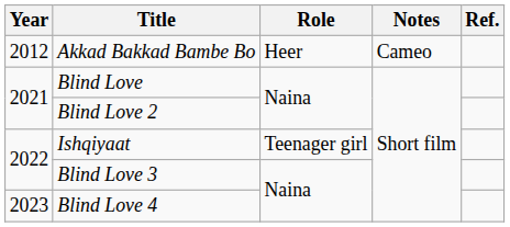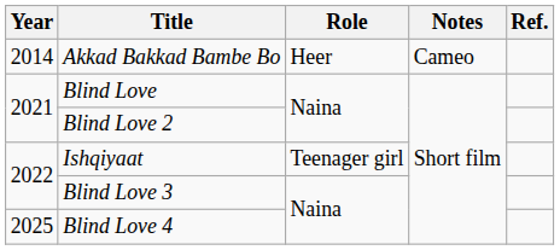Akkad Bakkad Bambe Bo | Year: 2012 -> 2014
Blind Love 4 | Year: 2023 -> 2025
